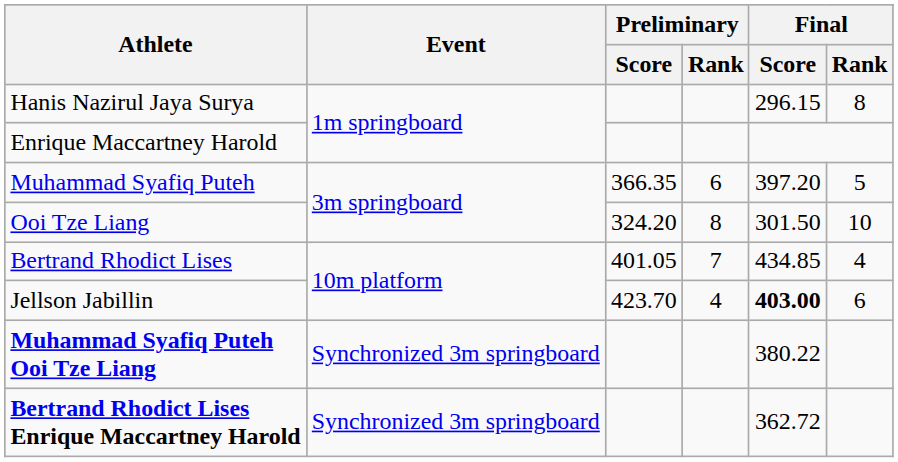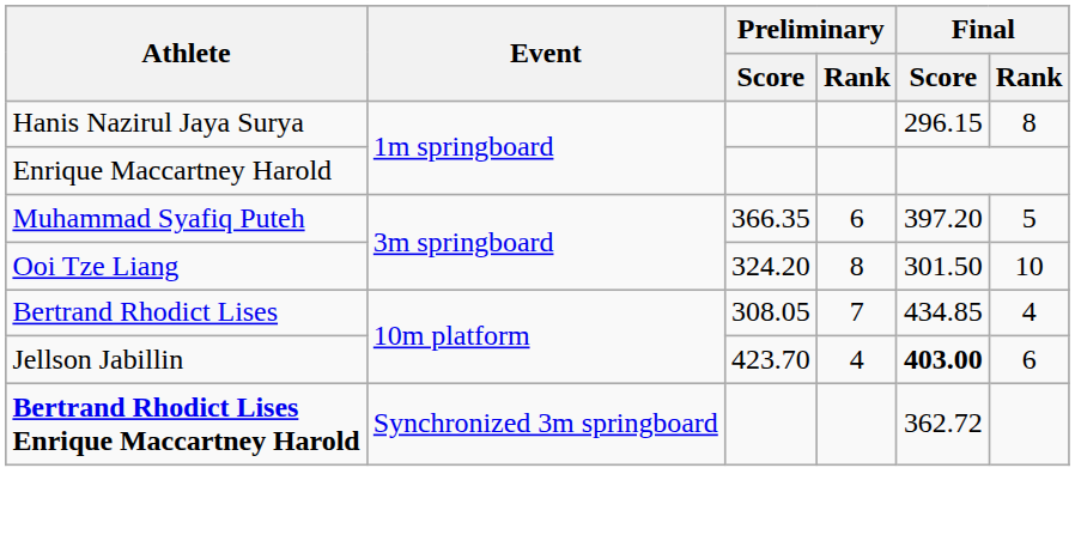Bertrand Rhodict Lises | Preliminary / Score: 401.05 -> 308.05
- row: Muhammad Syafiq Puteh Ooi Tze Liang | Synchronized 3m springboard | 380.22
